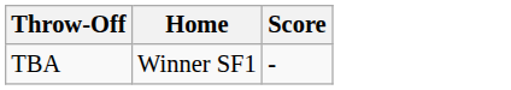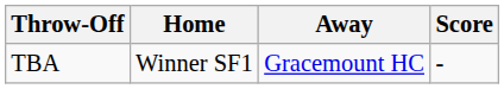+ column: Away | Gracemount HC
